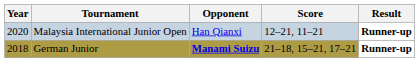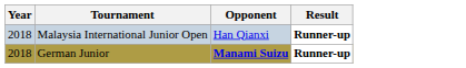- column: Score | 12–21, 11–21 | 21–18, 15–21, 17–21
Malaysia International Junior Open | Year: 2020 -> 2018
